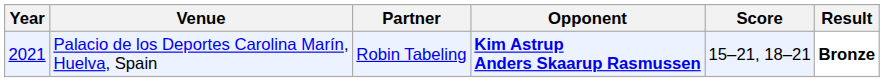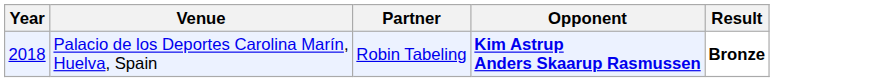- column: Score | 15–21, 18–21
Palacio de los Deportes Carolina Marín, Huelva, Spain | Year: 2021 -> 2018
